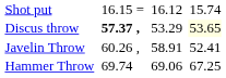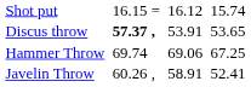Discus throw | column 5: 53.29 -> 53.91
Discus throw | column 7: lightyellow background -> no background
rows swapped: Hammer Throw <-> Javelin Throw
